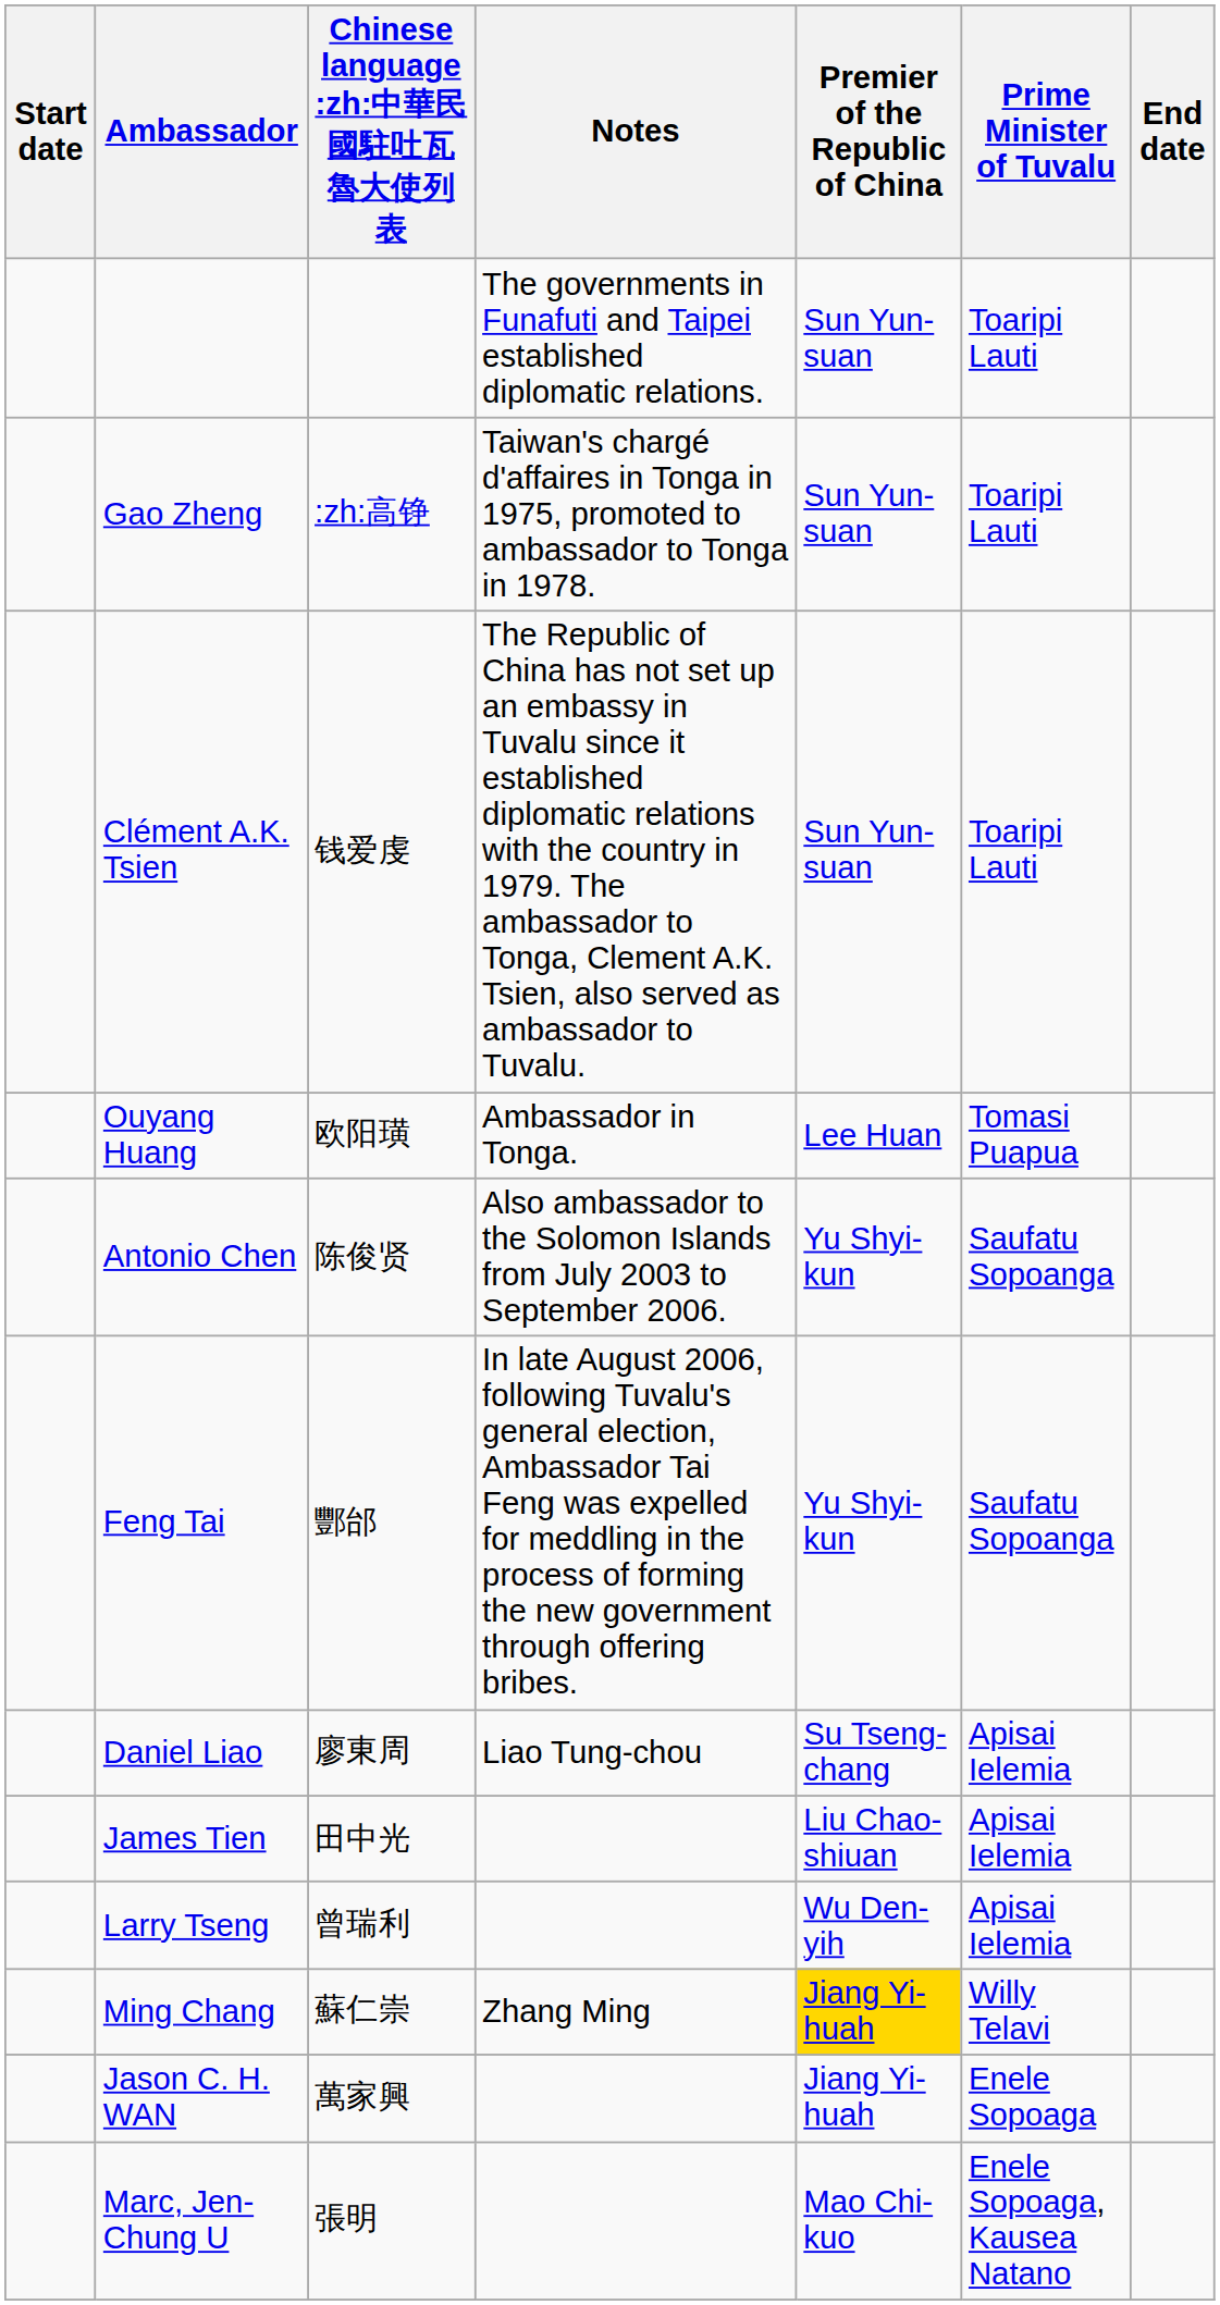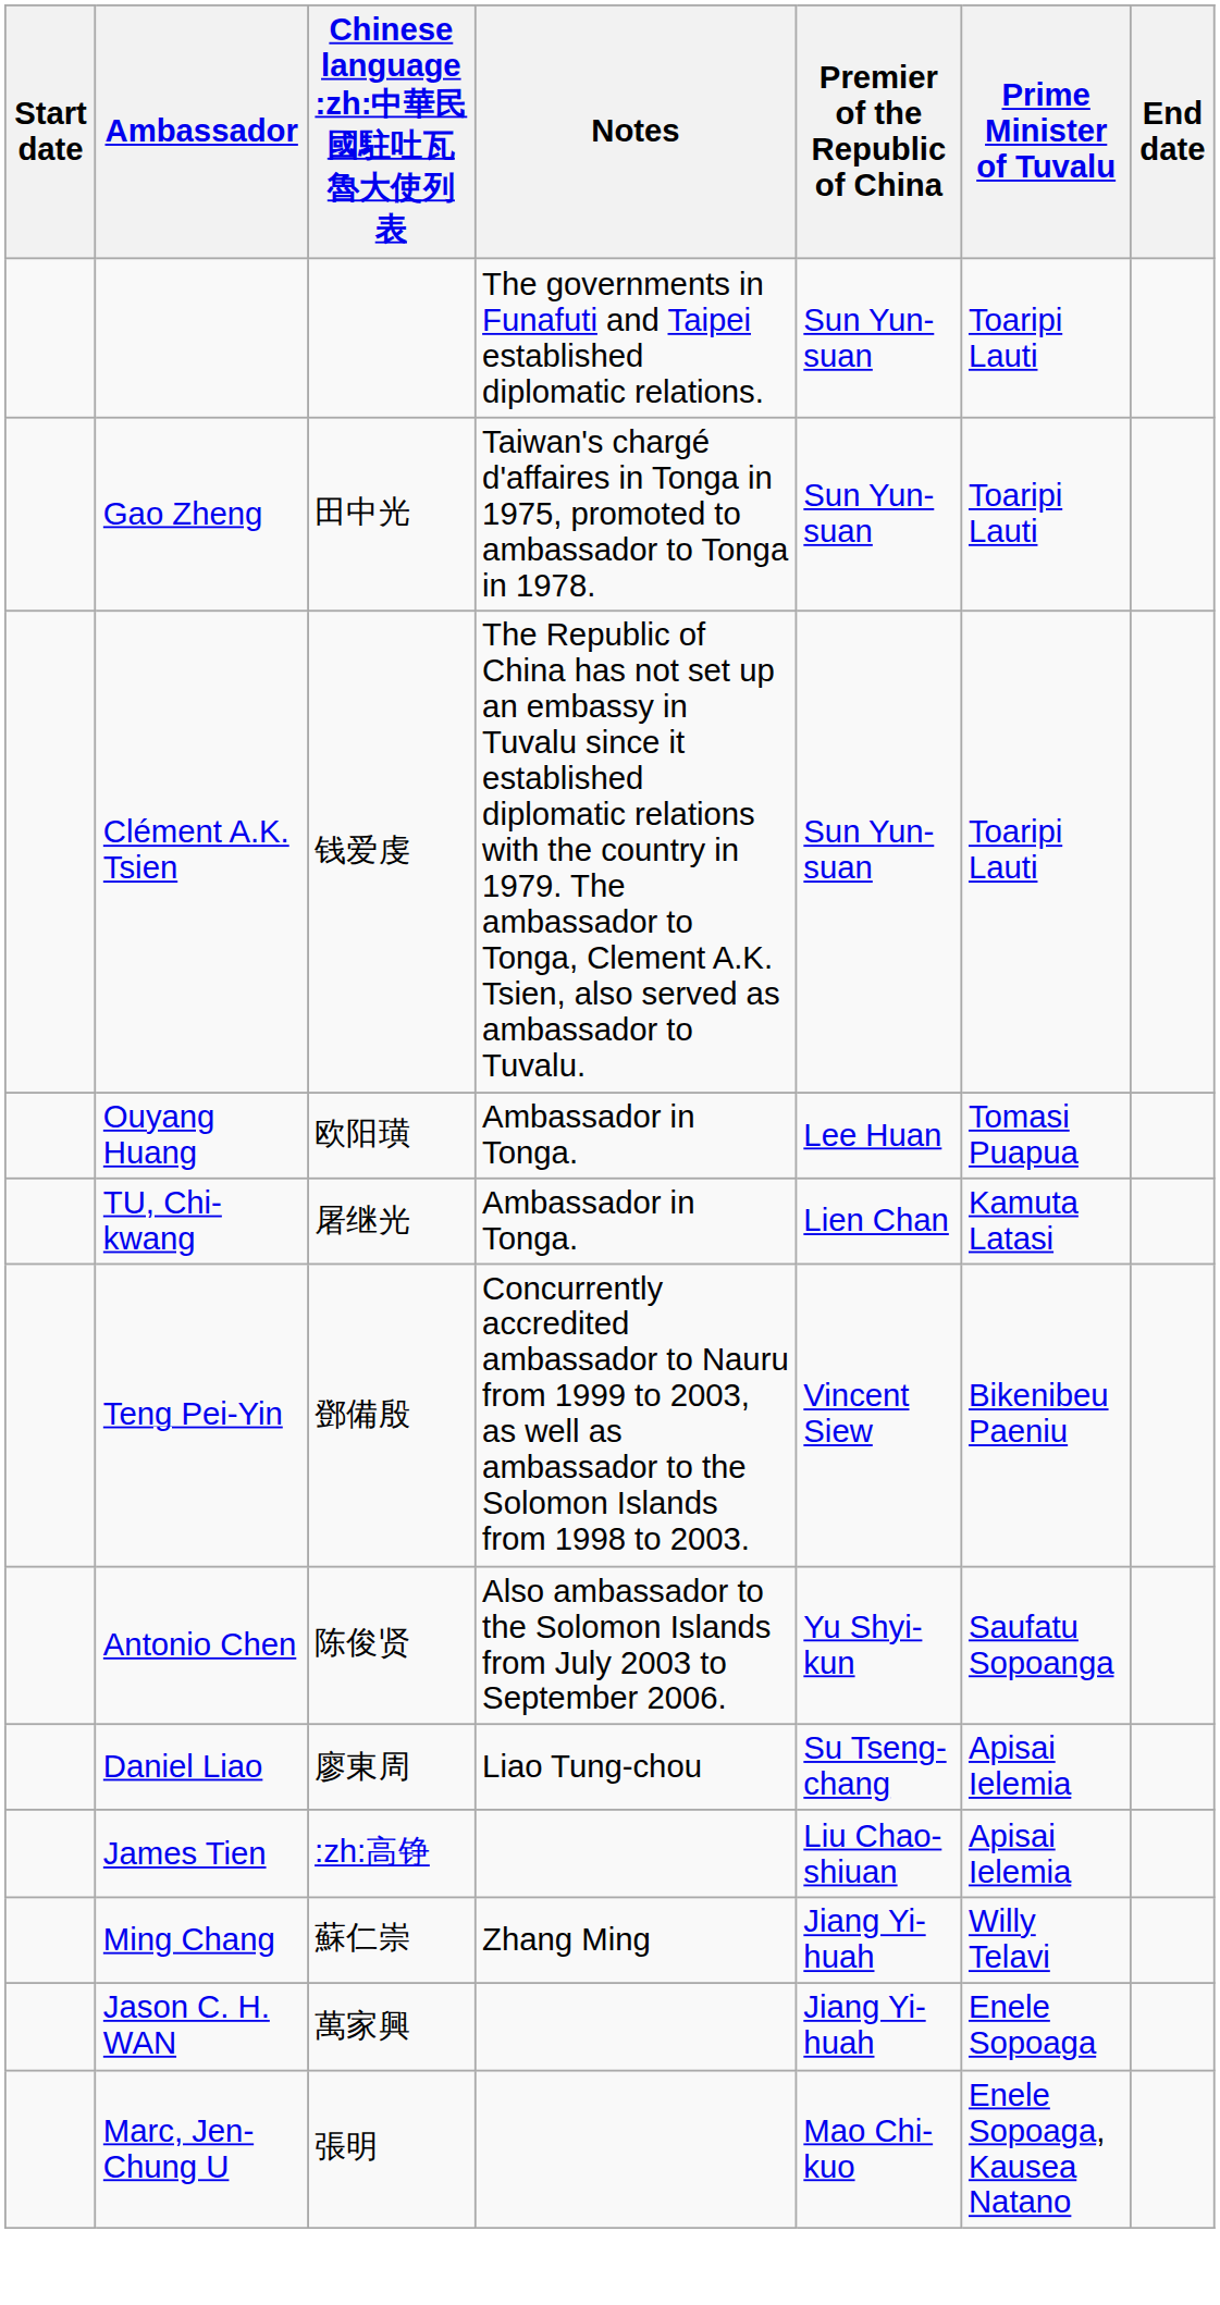Gao Zheng | Chinese language :zh:中華民國駐吐瓦魯大使列表: :zh:高铮 -> 田中光
+ row: TU, Chi-kwang | 屠继光 | Ambassador in Tonga. | Lien Chan | Kamuta Latasi
+ row: Teng Pei-Yin | 鄧備殷 | Concurrently accredited ambassador to Nauru from 1999 to 2003, as well as ambassador to the Solomon Islands from 1998 to 2003. | Vincent Siew | Bikenibeu Paeniu
- row: Feng Tai | 酆邰 | In late August 2006, following Tuvalu's general election, Ambassador Tai Feng was expelled for meddling in the process of forming the new government through offering bribes. | Yu Shyi-kun | Saufatu Sopoanga
James Tien | Chinese language :zh:中華民國駐吐瓦魯大使列表: 田中光 -> :zh:高铮
- row: Larry Tseng | 曾瑞利 | Wu Den-yih | Apisai Ielemia
Ming Chang | Premier of the Republic of China: gold background -> no background
